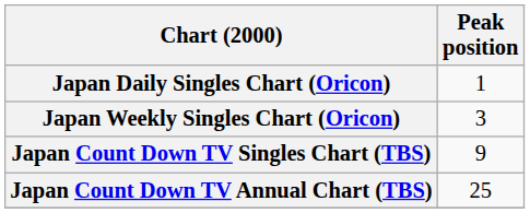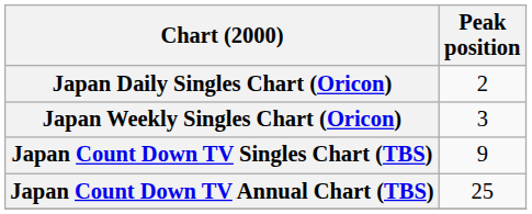Japan Daily Singles Chart (Oricon) | Peak position: 1 -> 2
